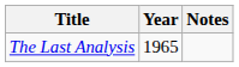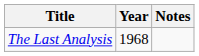The Last Analysis | Year: 1965 -> 1968
